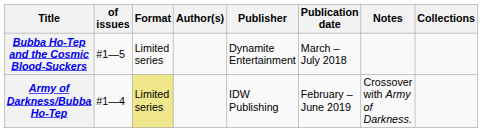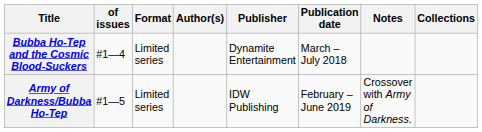Bubba Ho-Tep and the Cosmic Blood-Suckers | of issues: #1—5 -> #1—4
Army of Darkness/Bubba Ho-Tep | of issues: #1—4 -> #1—5
Army of Darkness/Bubba Ho-Tep | Format: khaki background -> no background
